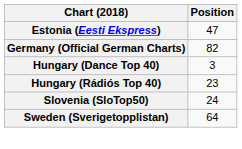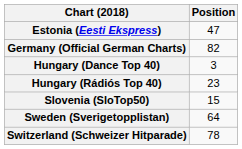Slovenia (SloTop50) | Position: 24 -> 15
+ row: Switzerland (Schweizer Hitparade) | 78
